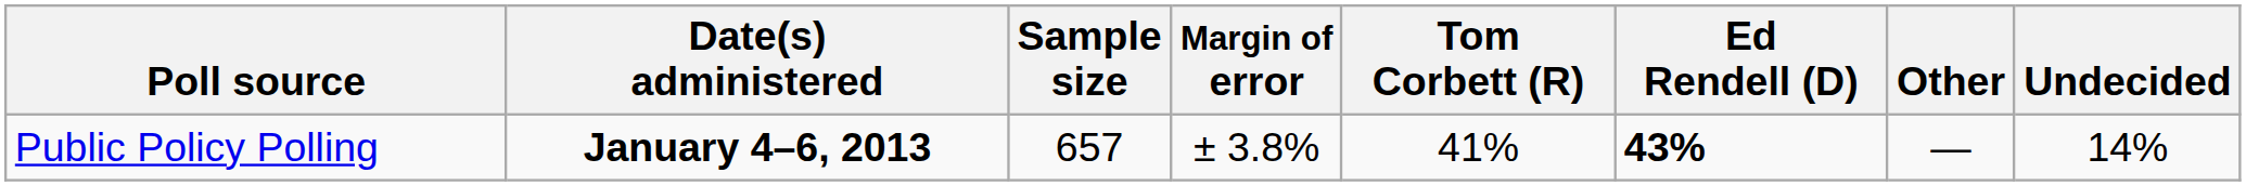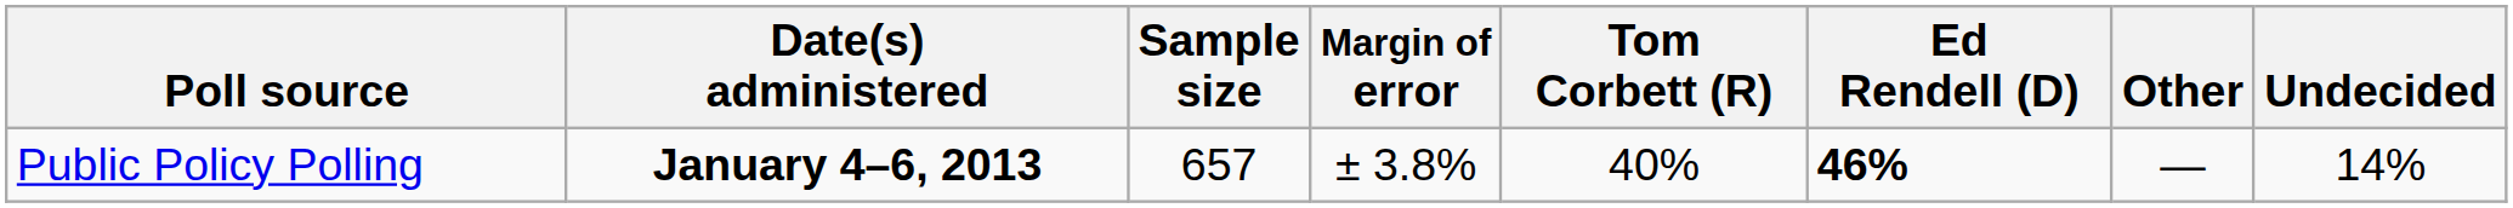Public Policy Polling | Tom Corbett (R): 41% -> 40%
Public Policy Polling | Ed Rendell (D): 43% -> 46%
